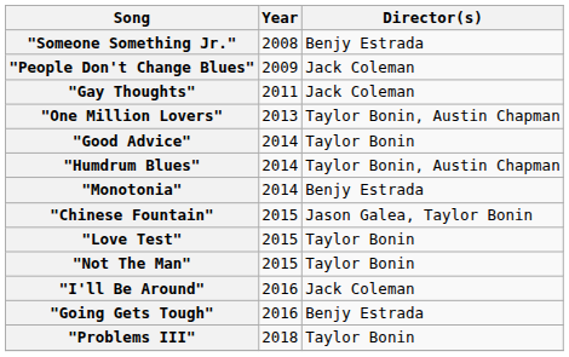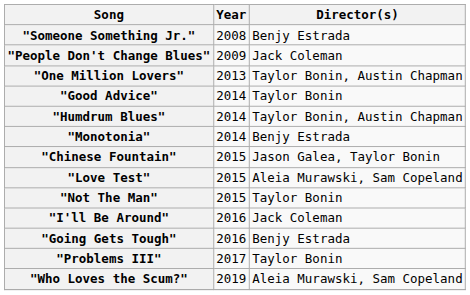- row: "Gay Thoughts" | 2011 | Jack Coleman
"Love Test" | Director(s): Taylor Bonin -> Aleia Murawski, Sam Copeland
"Problems III" | Year: 2018 -> 2017
+ row: "Who Loves the Scum?" | 2019 | Aleia Murawski, Sam Copeland
